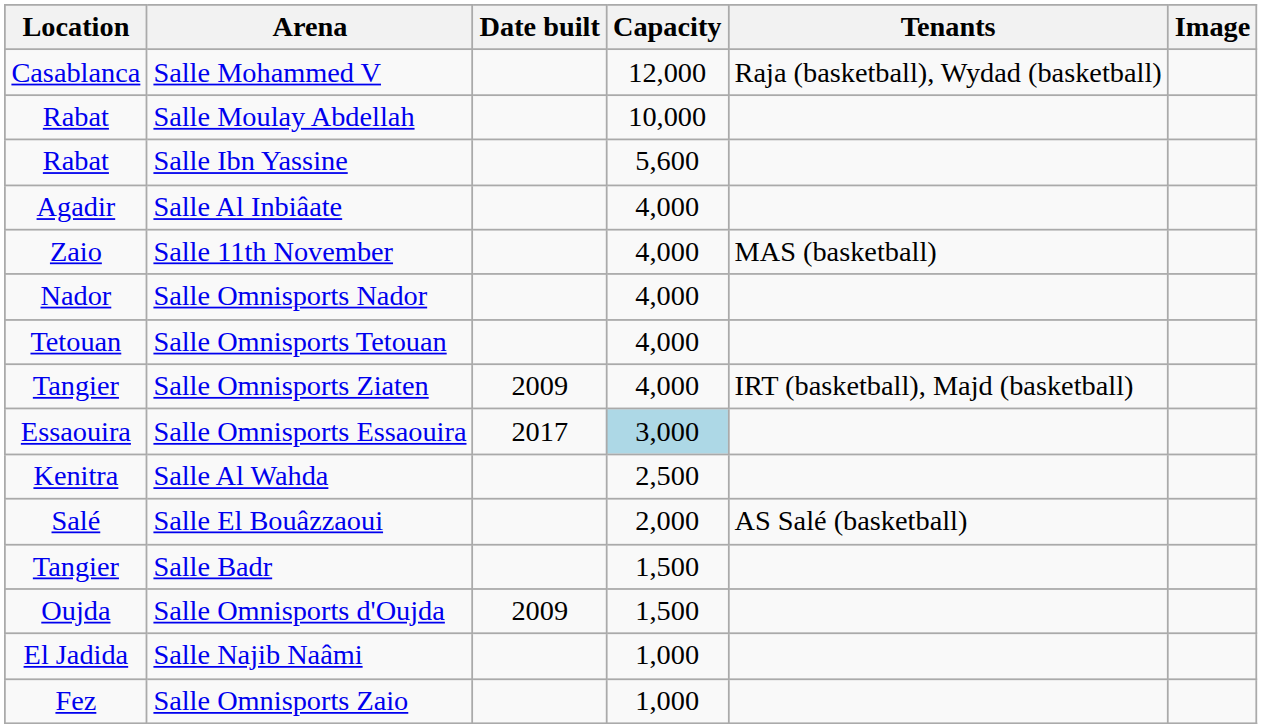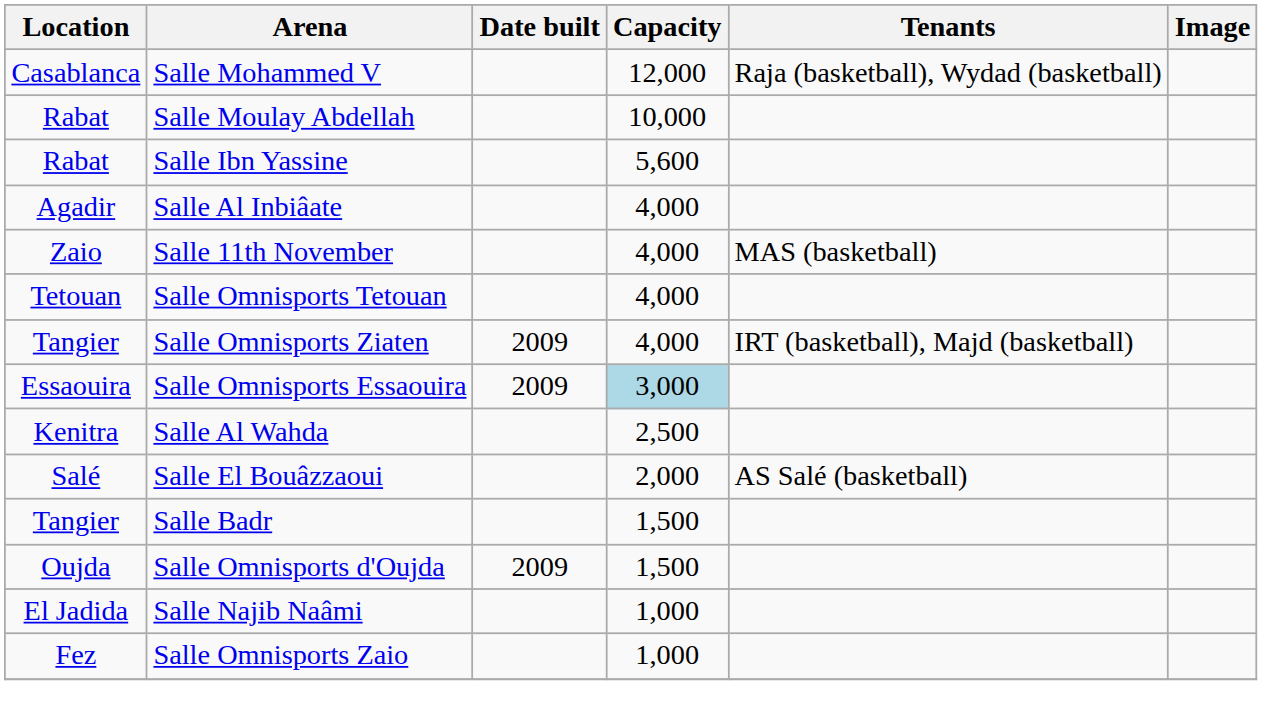- row: Nador | Salle Omnisports Nador | 4,000
Salle Omnisports Essaouira | Date built: 2017 -> 2009
